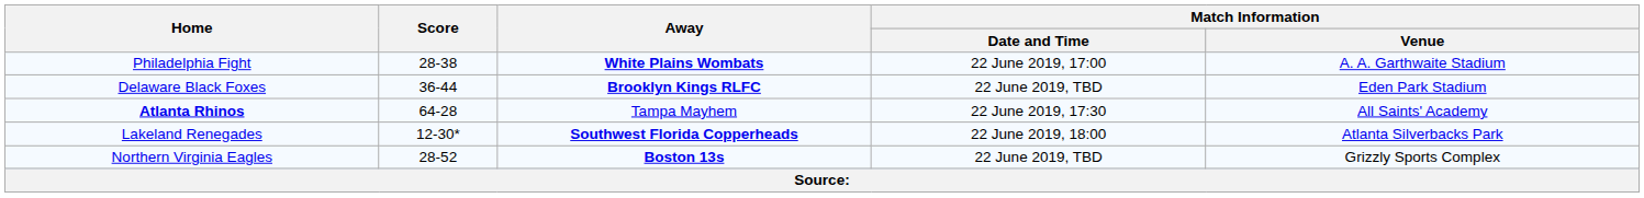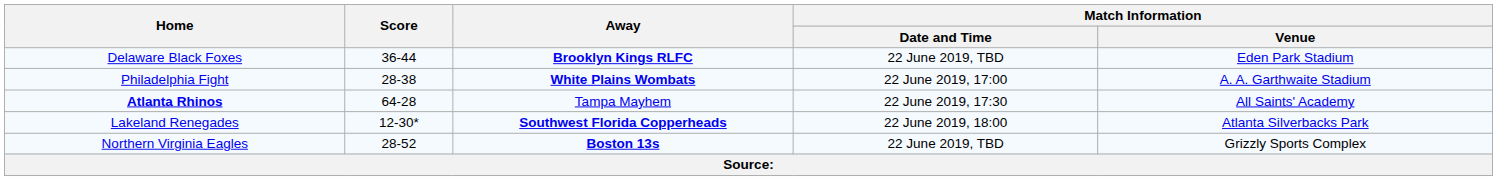rows swapped: Delaware Black Foxes <-> Philadelphia Fight
